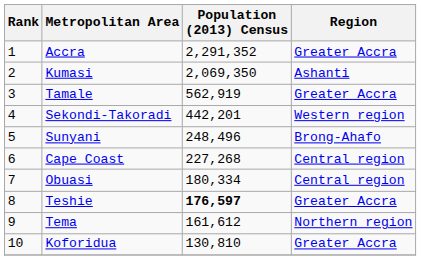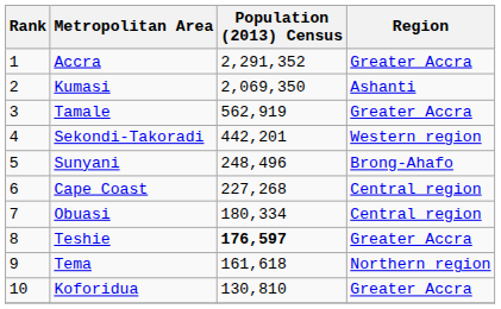Tema | Population (2013) Census: 161,612 -> 161,618
